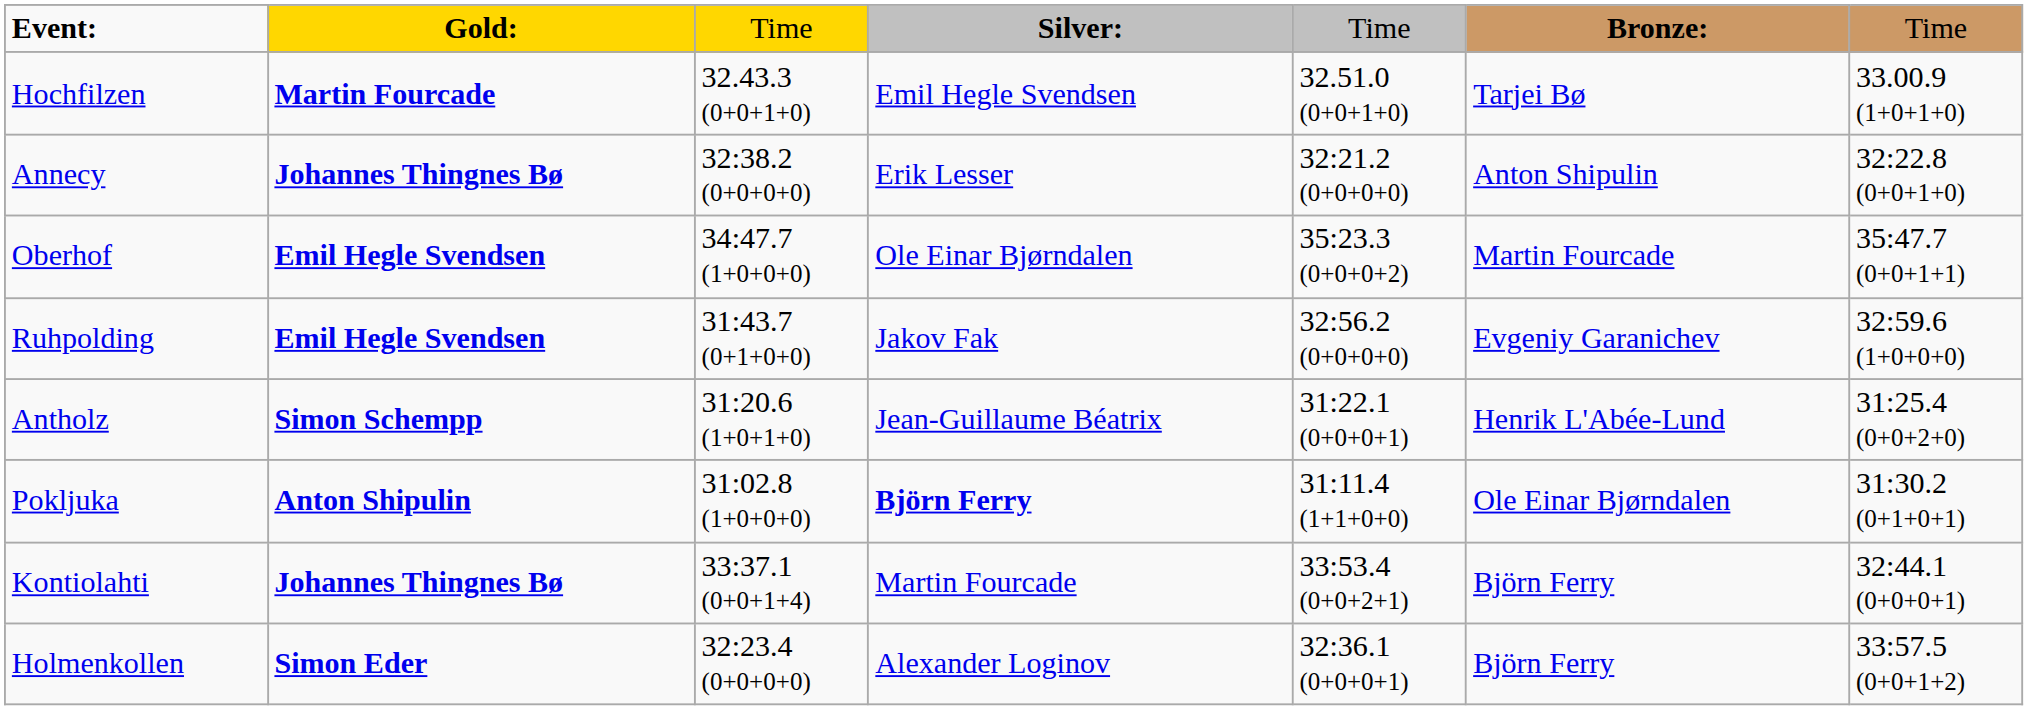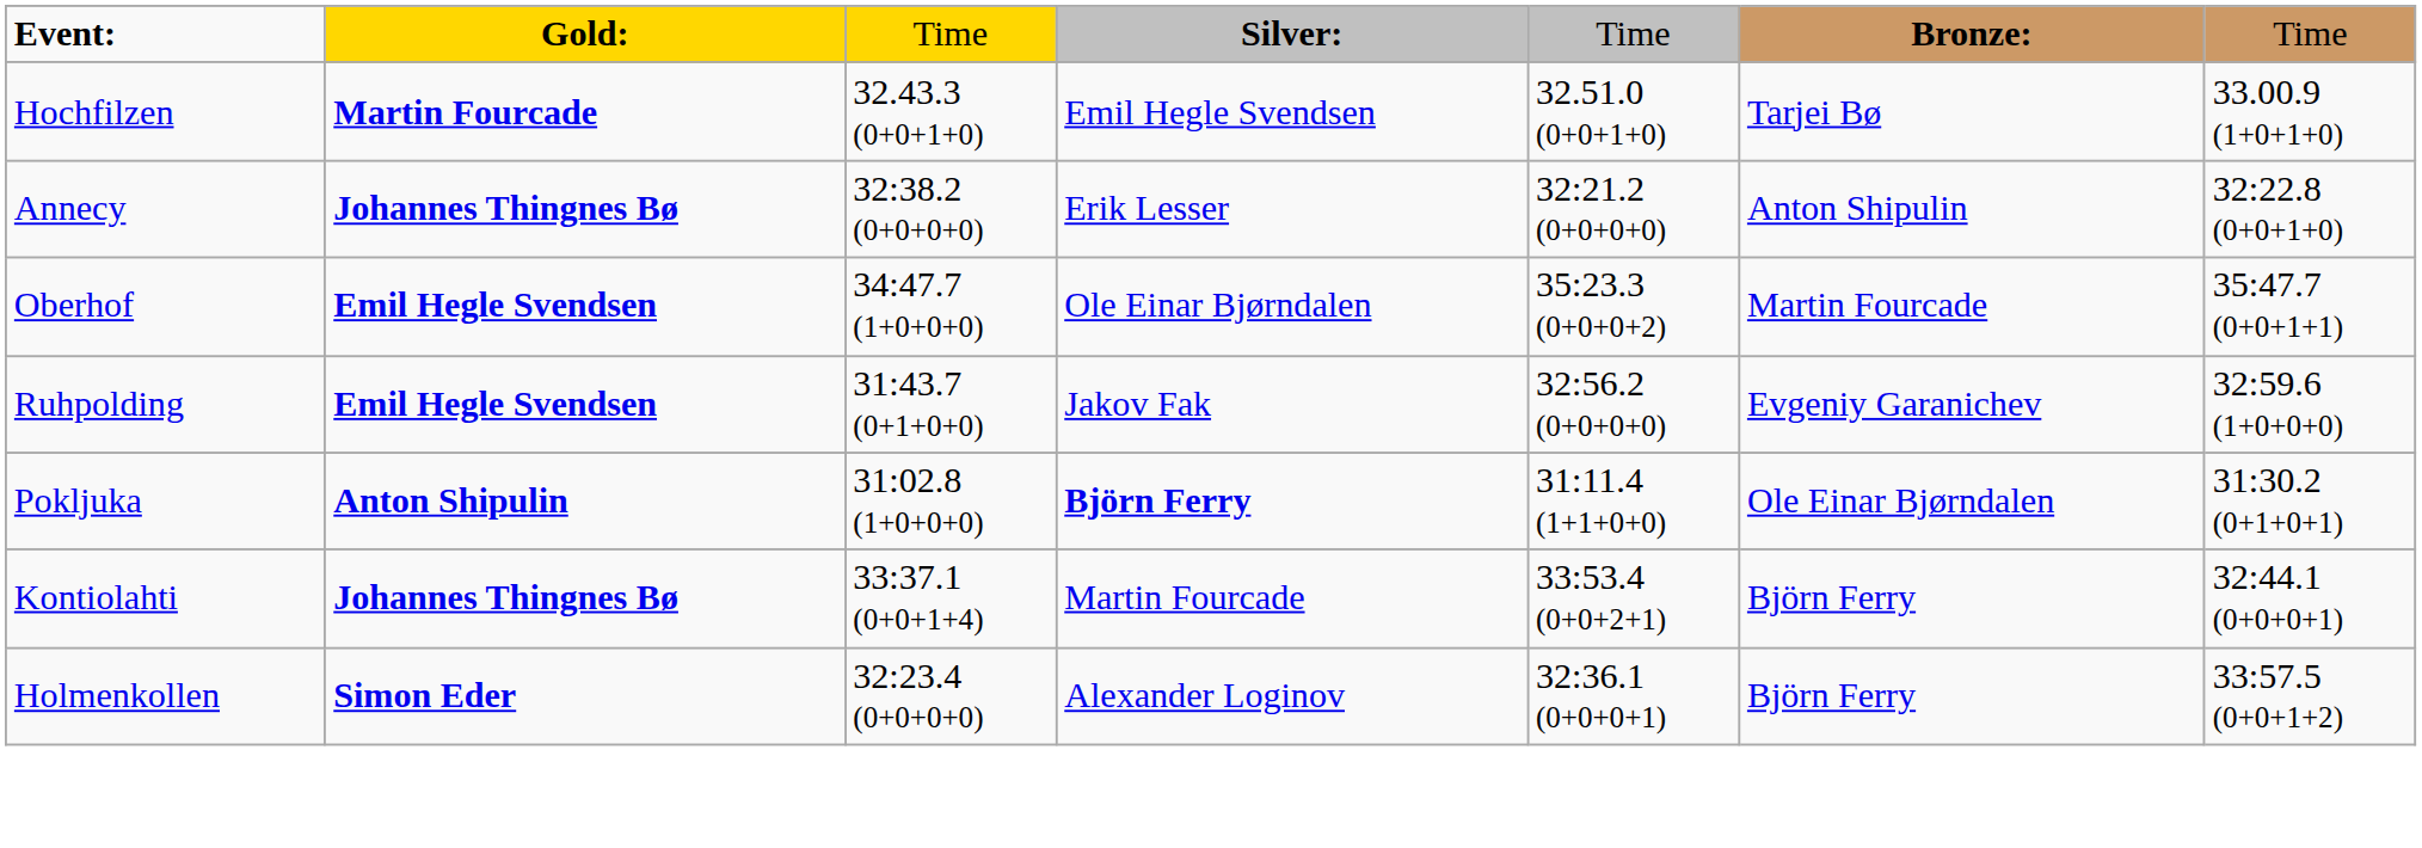- row: Antholz | Simon Schempp | 31:20.6 (1+0+1+0) | Jean-Guillaume Béatrix | 31:22.1 (0+0+0+1) | Henrik L'Abée-Lund | 31:25.4 (0+0+2+0)
